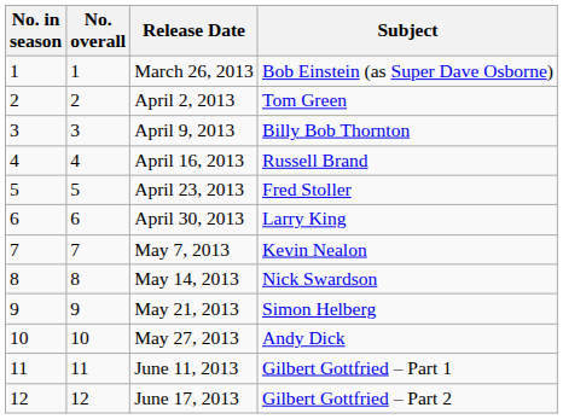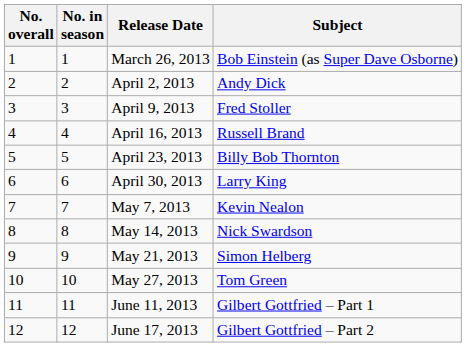columns swapped: No. overall <-> No. in season
April 2, 2013 | Subject: Tom Green -> Andy Dick
April 9, 2013 | Subject: Billy Bob Thornton -> Fred Stoller
April 23, 2013 | Subject: Fred Stoller -> Billy Bob Thornton
May 27, 2013 | Subject: Andy Dick -> Tom Green
